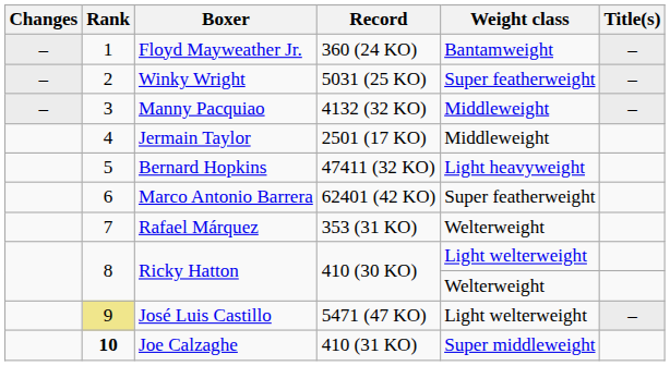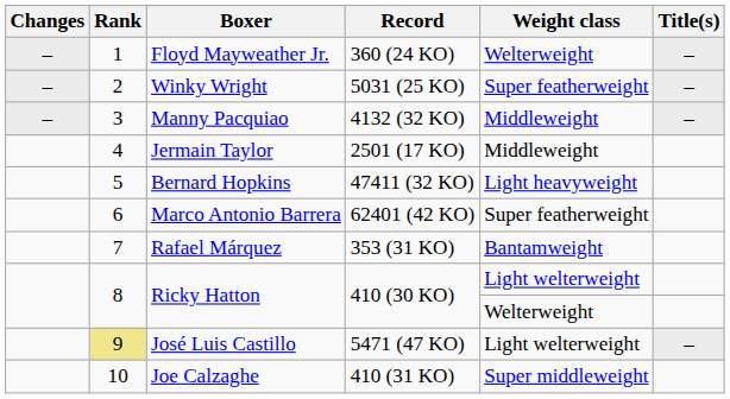Floyd Mayweather Jr. | Weight class: Bantamweight -> Welterweight
Rafael Márquez | Weight class: Welterweight -> Bantamweight
Joe Calzaghe | Rank: bold -> normal
